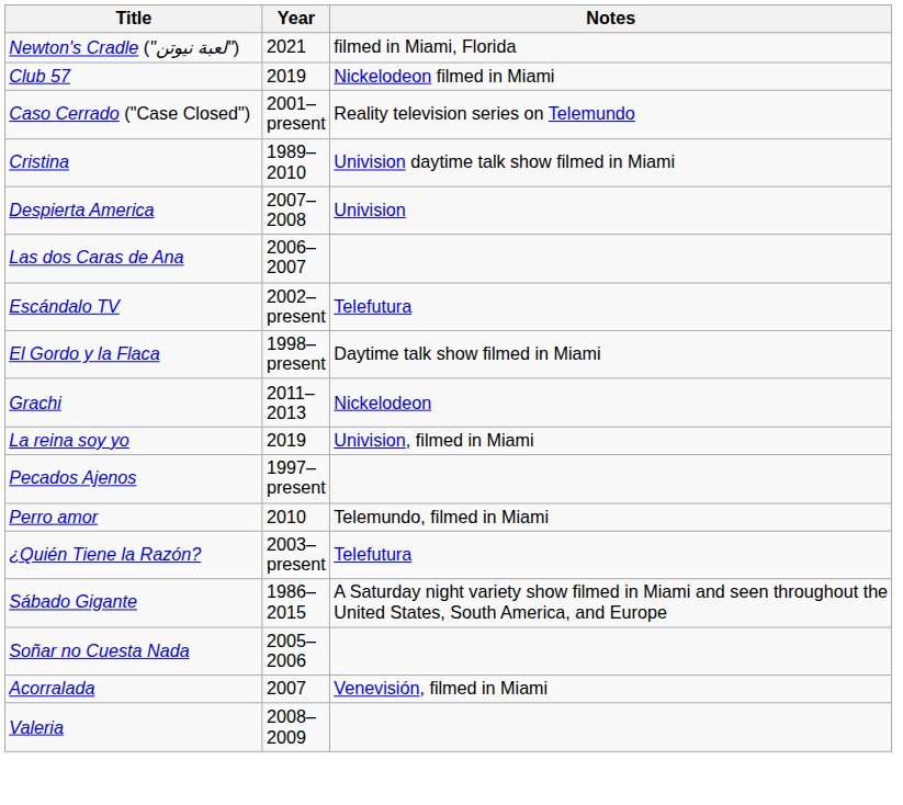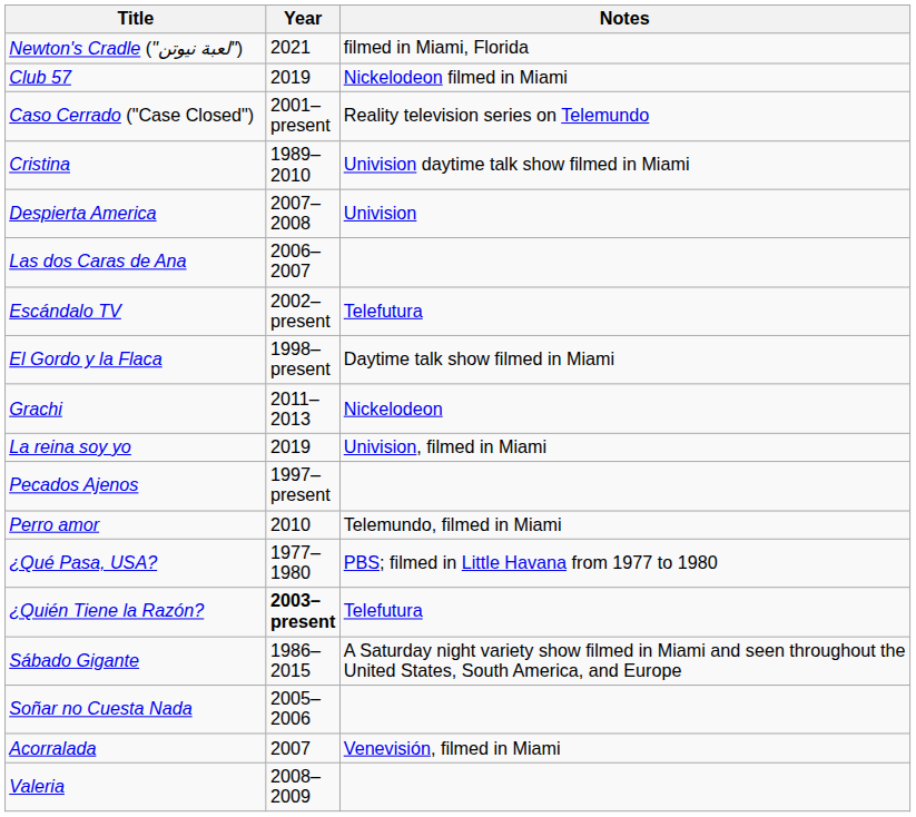+ row: ¿Qué Pasa, USA? | 1977–1980 | PBS; filmed in Little Havana from 1977 to 1980
¿Quién Tiene la Razón? | Year: normal -> bold
